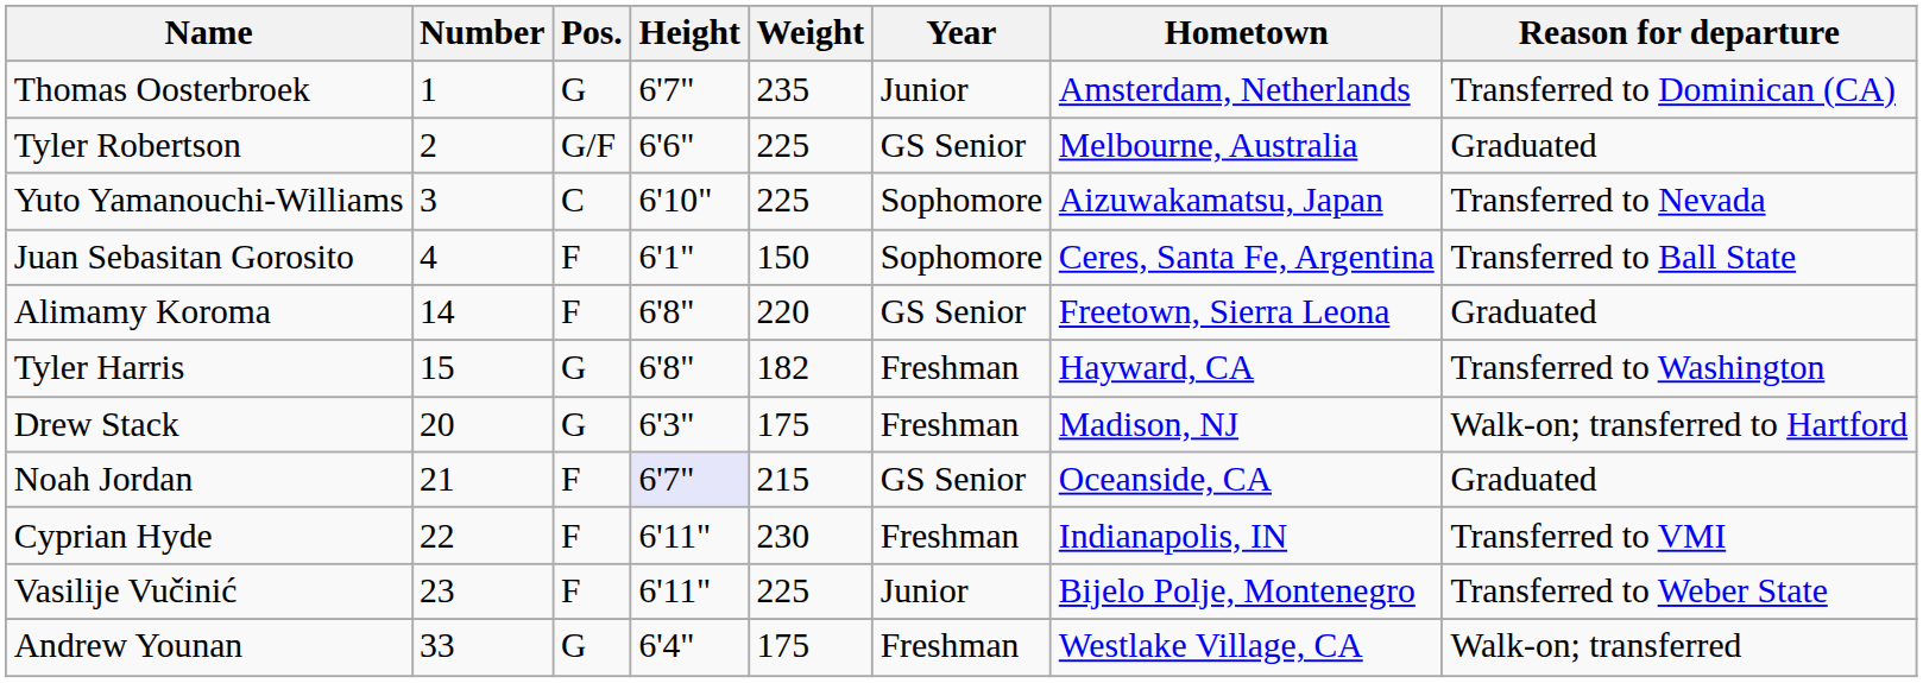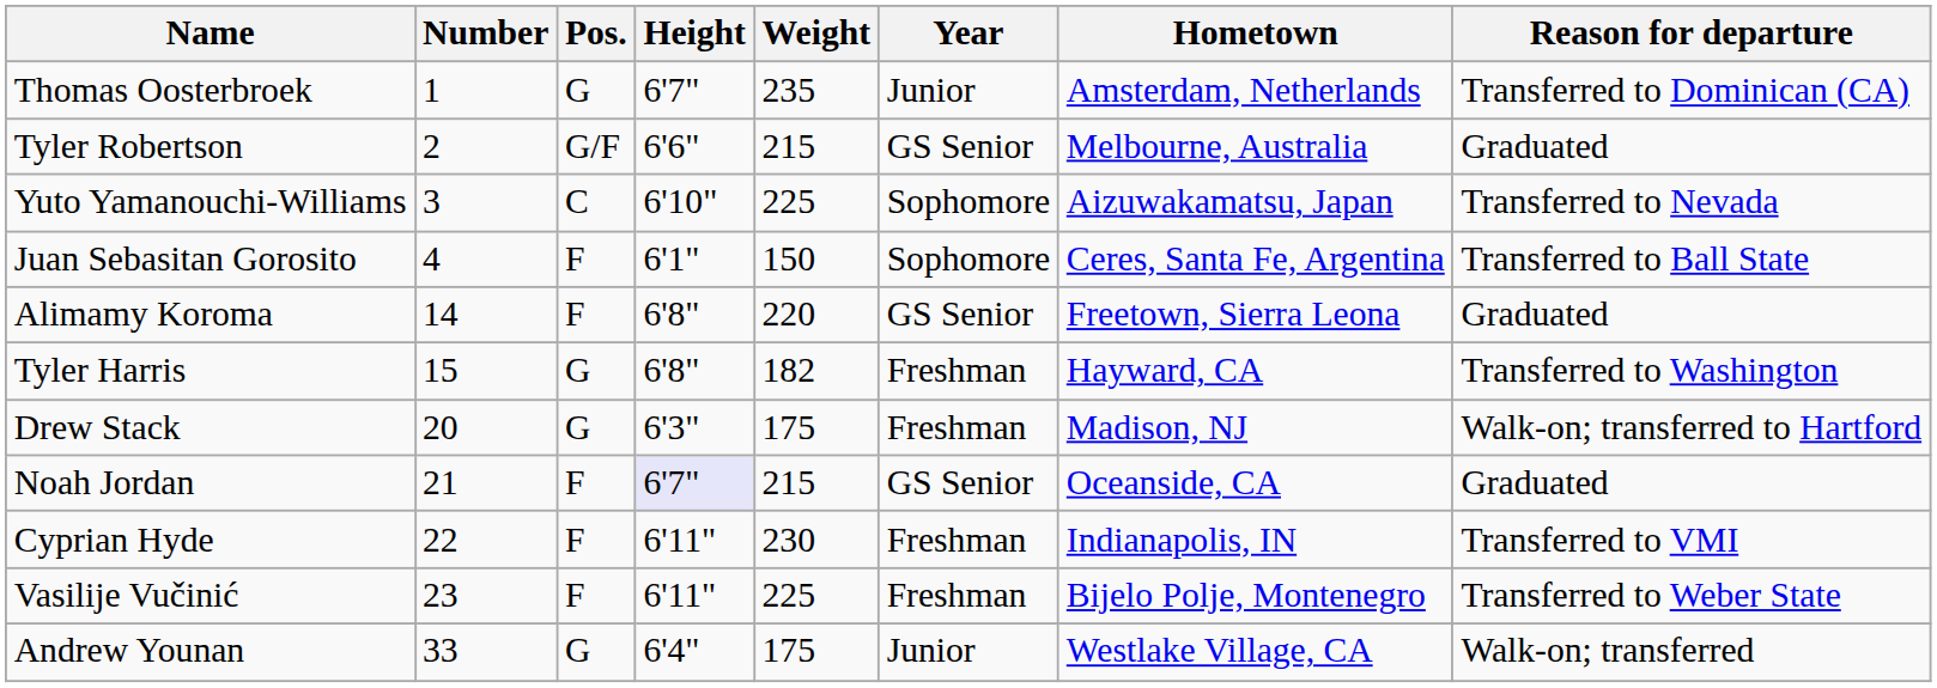Tyler Robertson | Weight: 225 -> 215
Vasilije Vučinić | Year: Junior -> Freshman
Andrew Younan | Year: Freshman -> Junior
